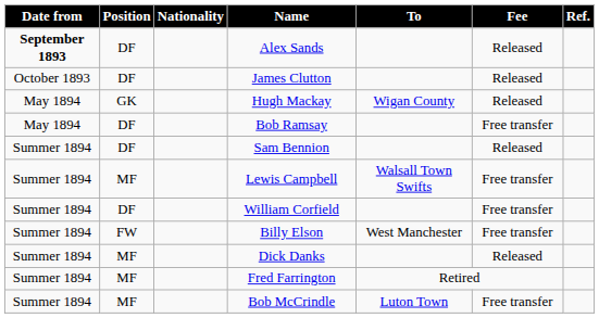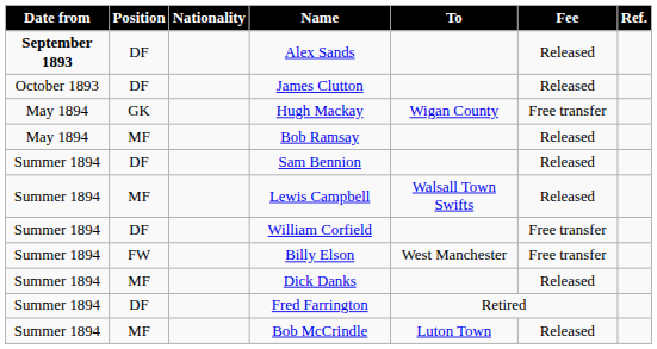Hugh Mackay | Fee: Released -> Free transfer
Bob Ramsay | Position: DF -> MF
Bob Ramsay | Fee: Free transfer -> Released
Lewis Campbell | Fee: Free transfer -> Released
Fred Farrington | Position: MF -> DF
Bob McCrindle | Fee: Free transfer -> Released
